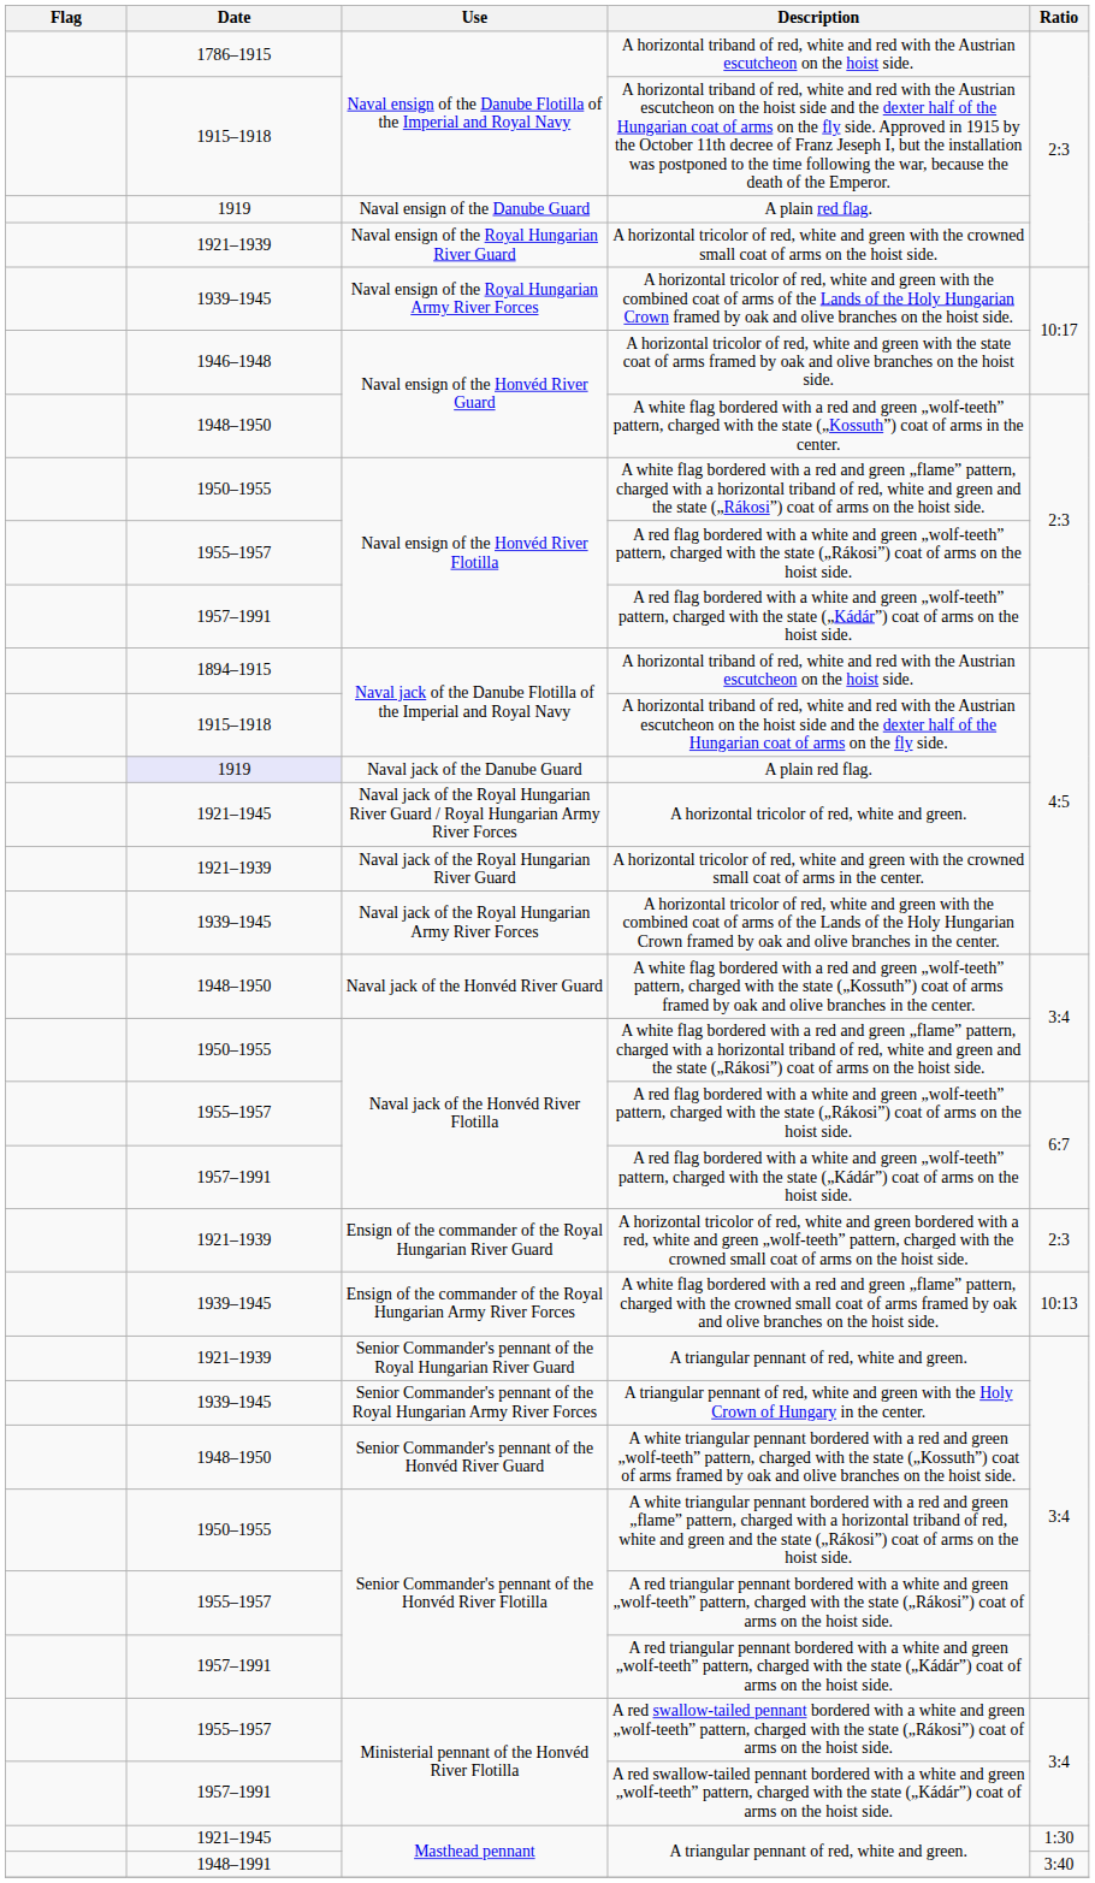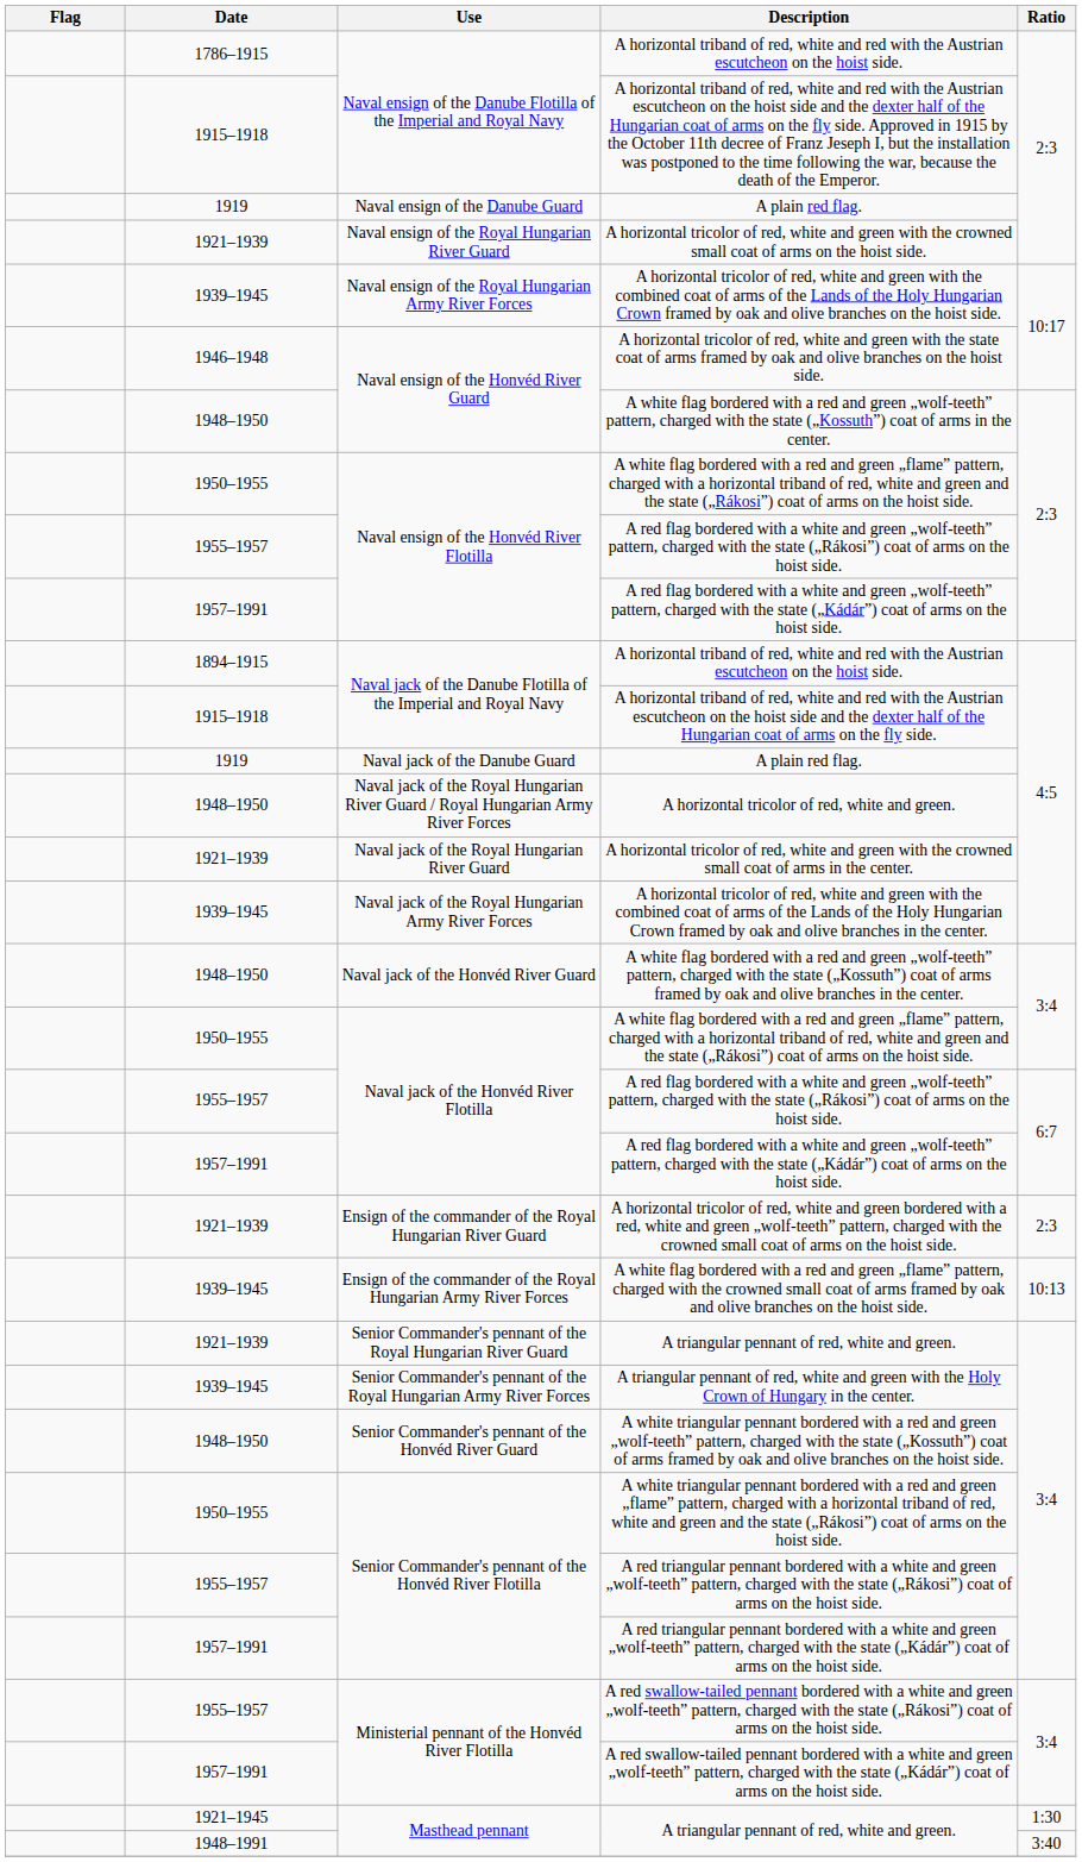Naval jack of the Danube Guard / A plain red flag. | Date: lavender background -> no background
A horizontal tricolor of red, white and green. | Date: 1921–1945 -> 1948–1950
